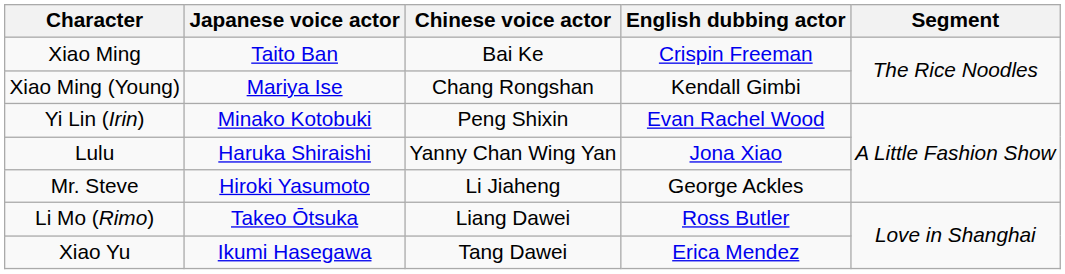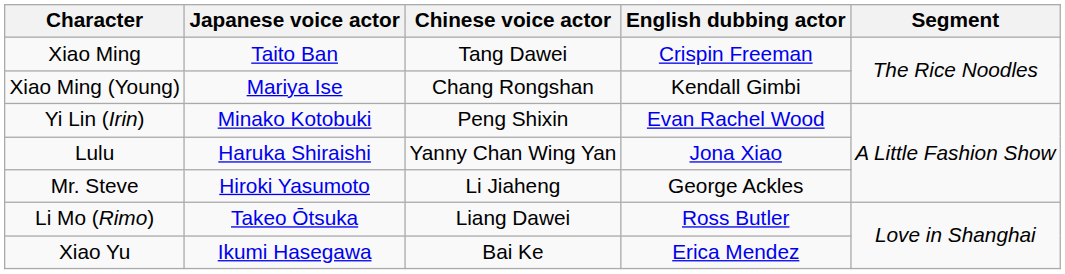Xiao Ming | Chinese voice actor: Bai Ke -> Tang Dawei
Xiao Yu | Chinese voice actor: Tang Dawei -> Bai Ke
